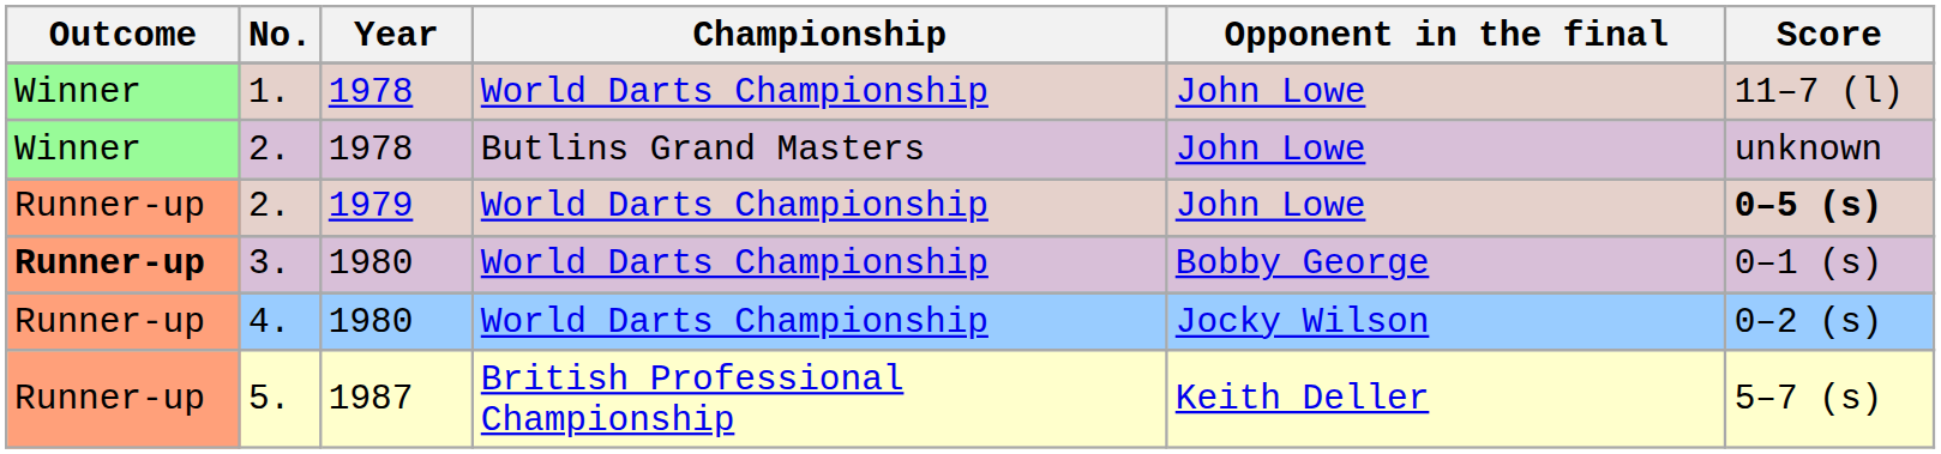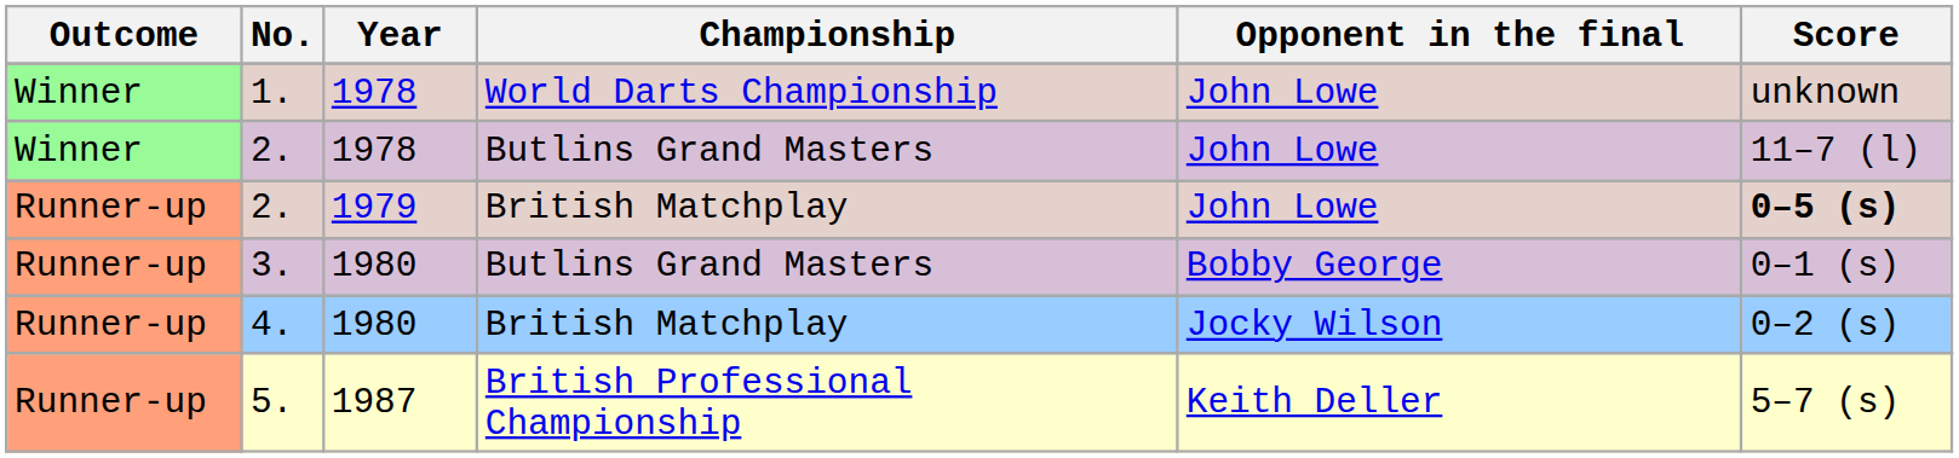1. | Score: 11–7 (l) -> unknown
2. / 1978 | Score: unknown -> 11–7 (l)
2. / 1979 | Championship: World Darts Championship -> British Matchplay
3. | Outcome: bold -> normal
3. | Championship: World Darts Championship -> Butlins Grand Masters
4. | Championship: World Darts Championship -> British Matchplay
